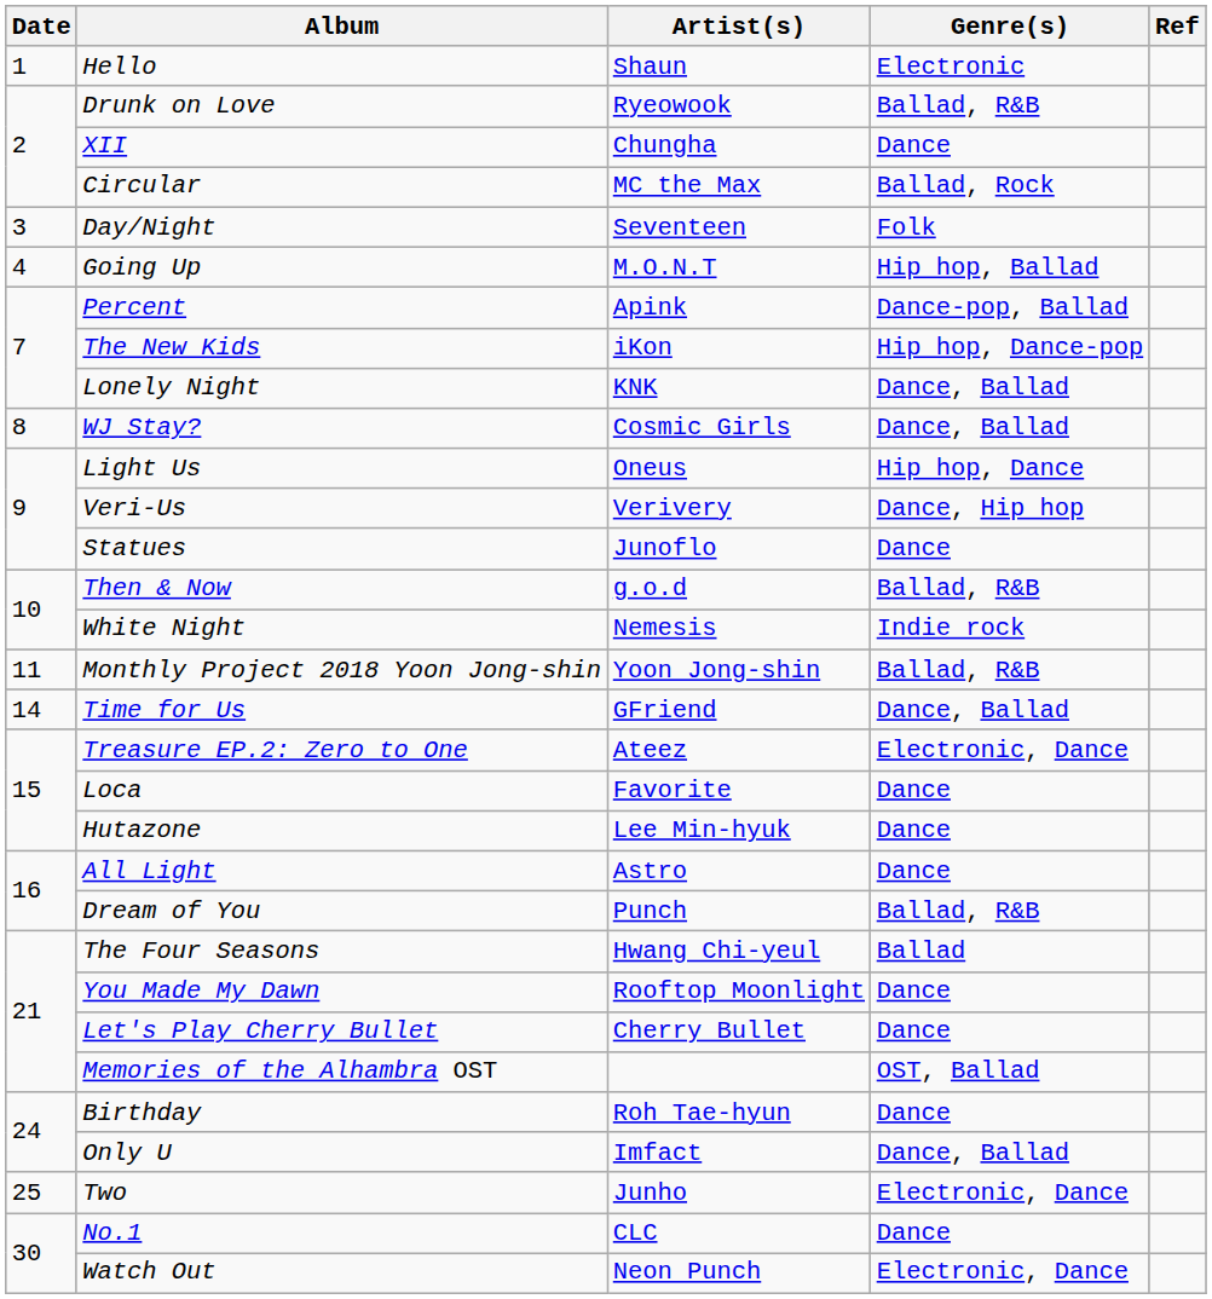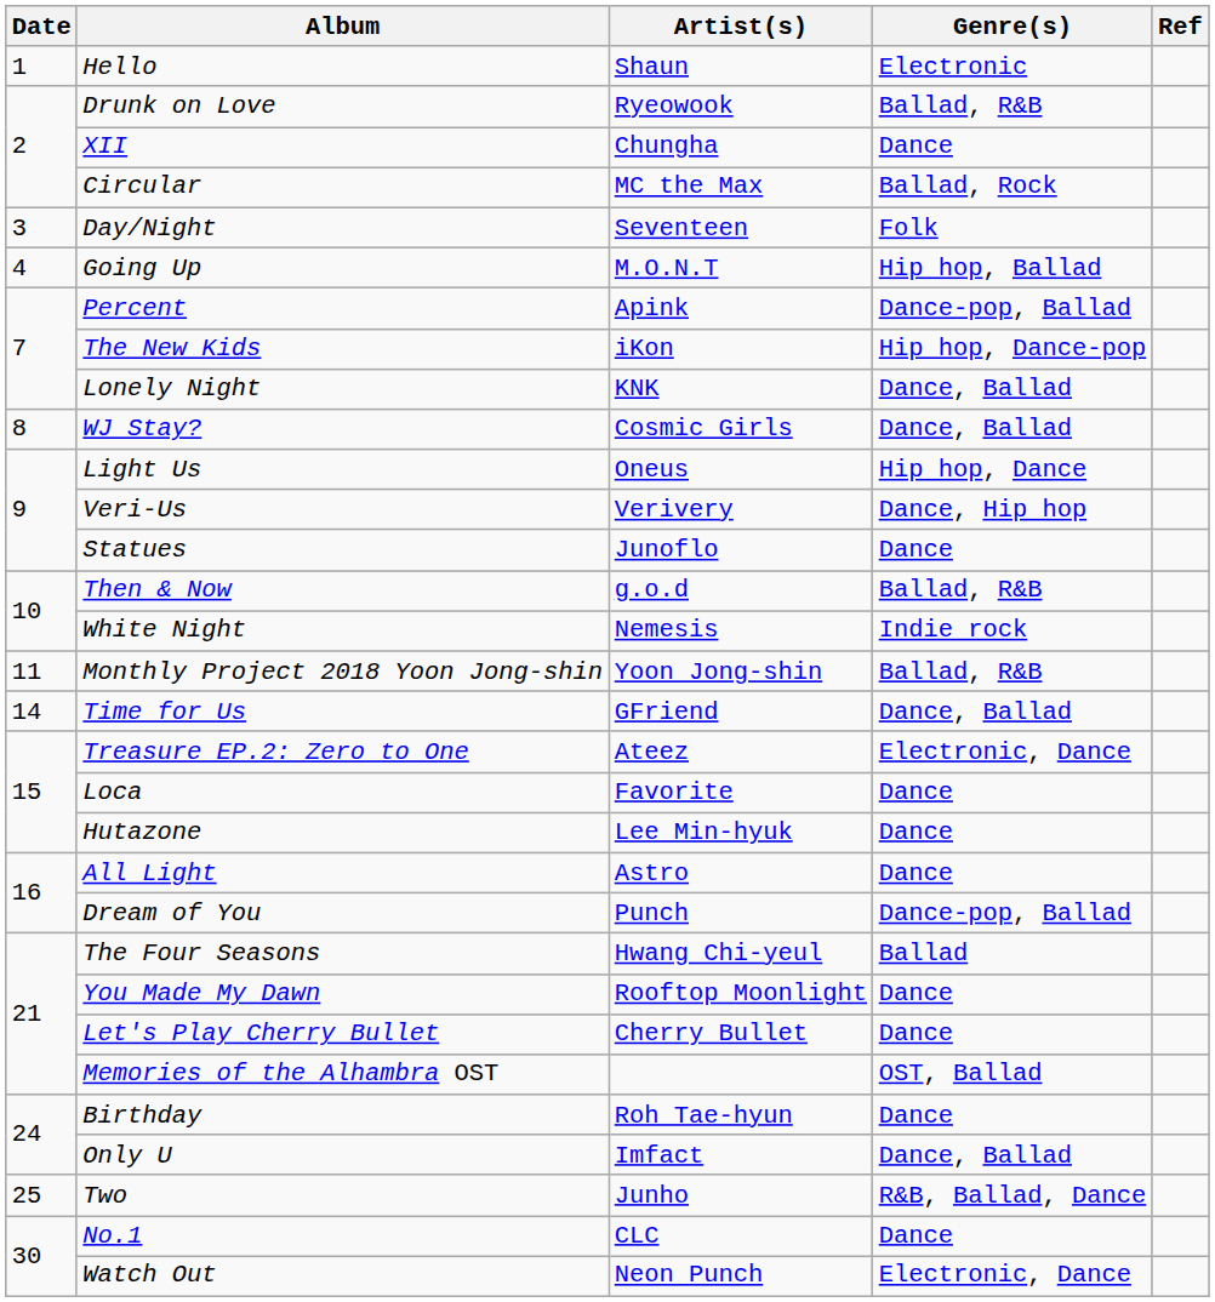Dream of You | Genre(s): Ballad, R&B -> Dance-pop, Ballad
Two | Genre(s): Electronic, Dance -> R&B, Ballad, Dance
